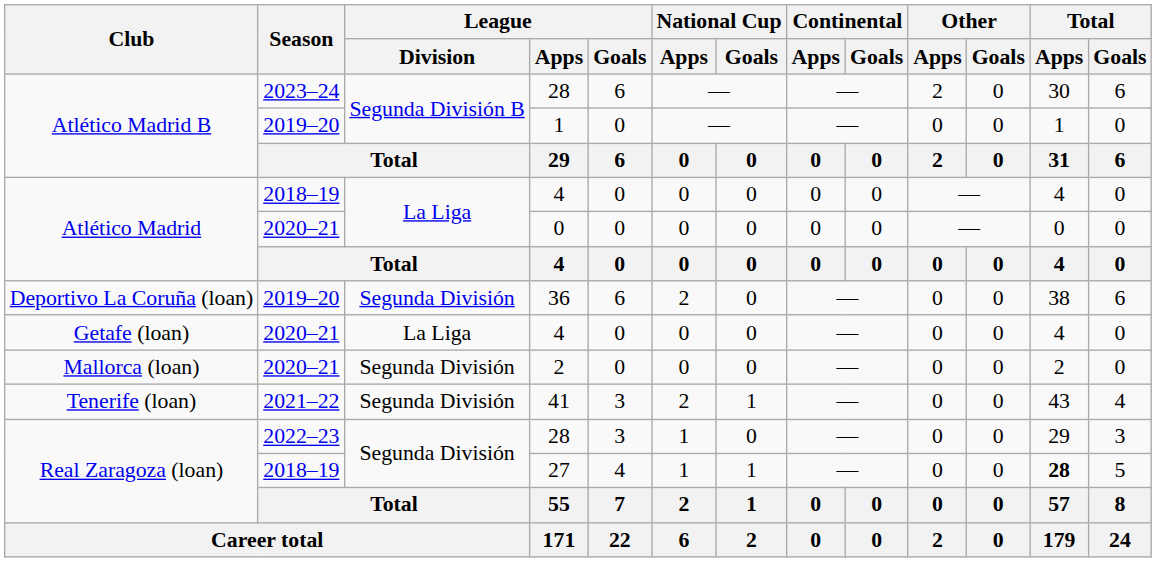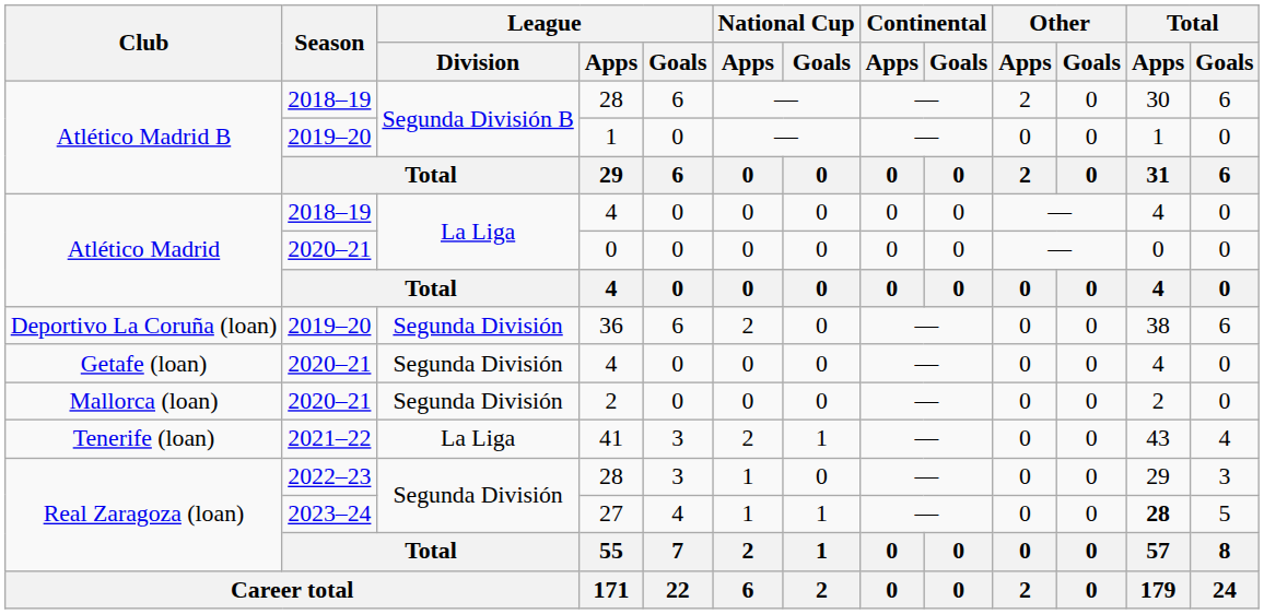Atlético Madrid B / 28 | Season: 2023–24 -> 2018–19
Getafe (loan) / 4 | League / Division: La Liga -> Segunda División
41 | League / Division: Segunda División -> La Liga
27 | Season: 2018–19 -> 2023–24
